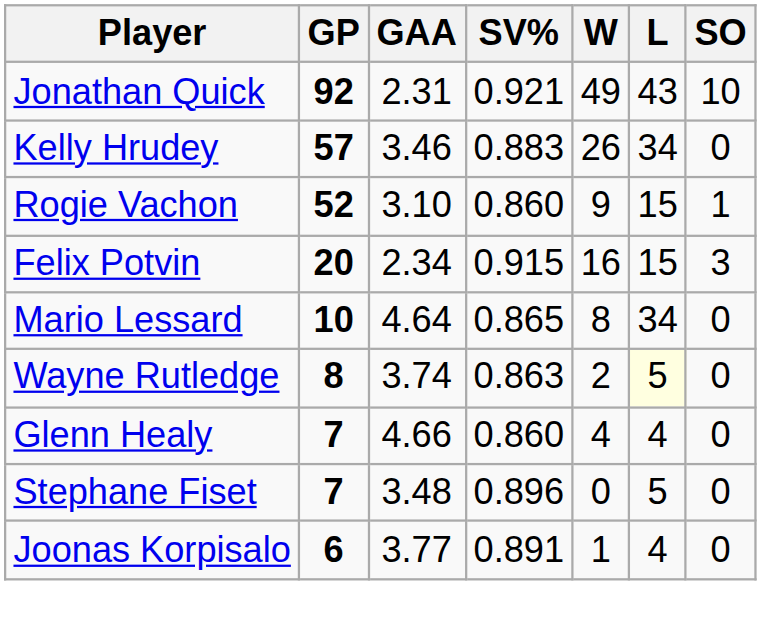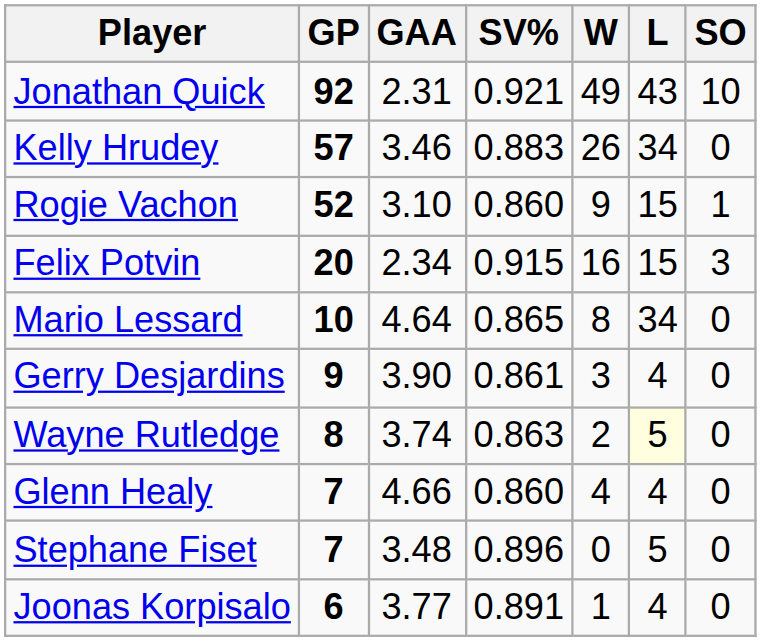+ row: Gerry Desjardins | 9 | 3.90 | 0.861 | 3 | 4 | 0
